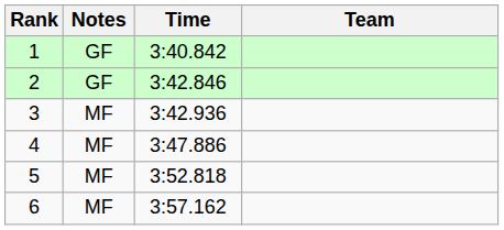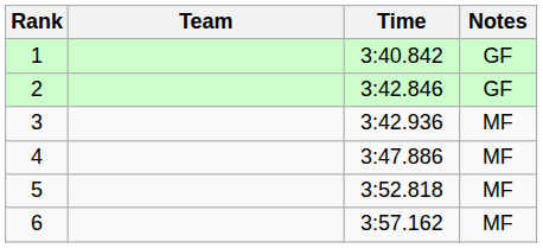columns swapped: Team <-> Notes
